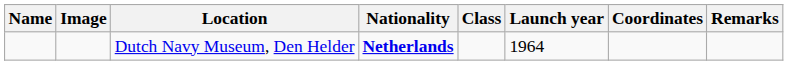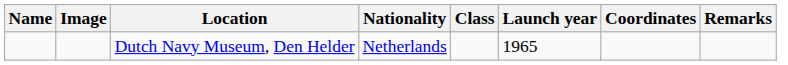Dutch Navy Museum, Den Helder | Nationality: bold -> normal
Dutch Navy Museum, Den Helder | Launch year: 1964 -> 1965
